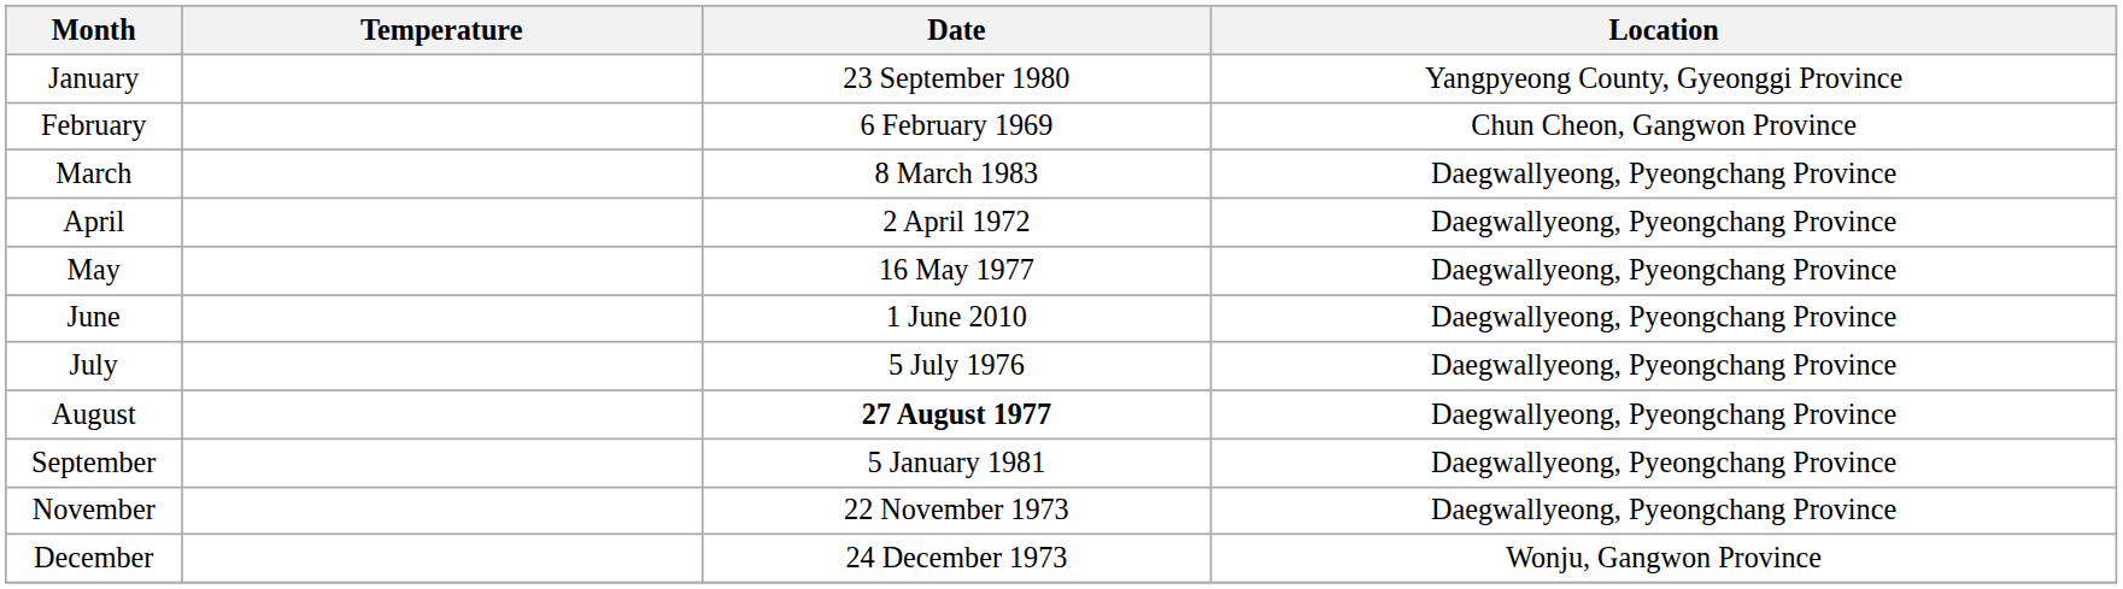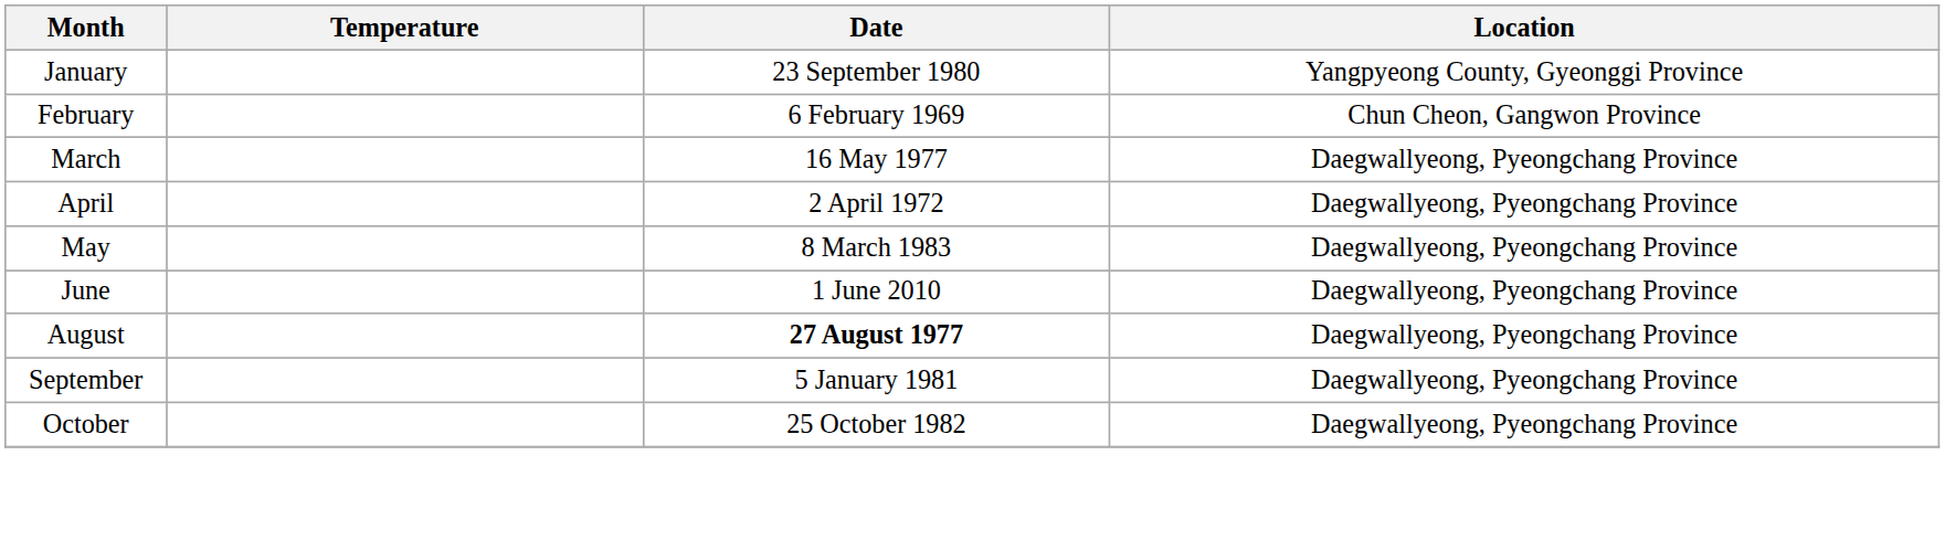March | Date: 8 March 1983 -> 16 May 1977
May | Date: 16 May 1977 -> 8 March 1983
- row: July | 5 July 1976 | Daegwallyeong, Pyeongchang Province
+ row: October | 25 October 1982 | Daegwallyeong, Pyeongchang Province
- row: November | 22 November 1973 | Daegwallyeong, Pyeongchang Province
- row: December | 24 December 1973 | Wonju, Gangwon Province
